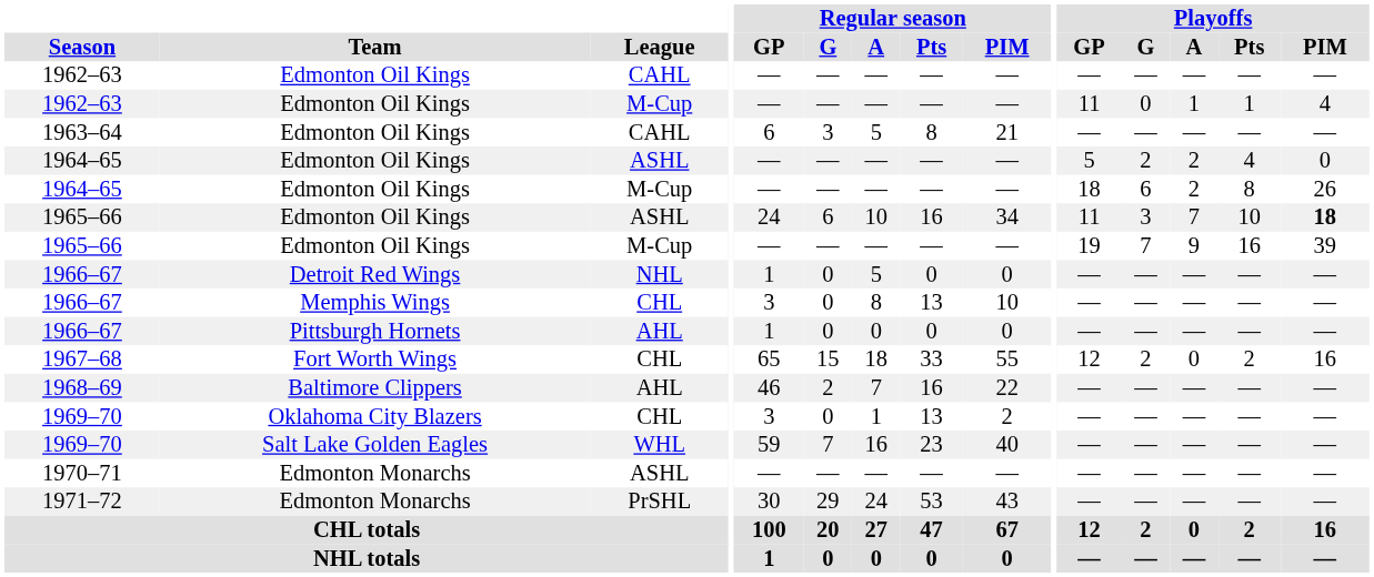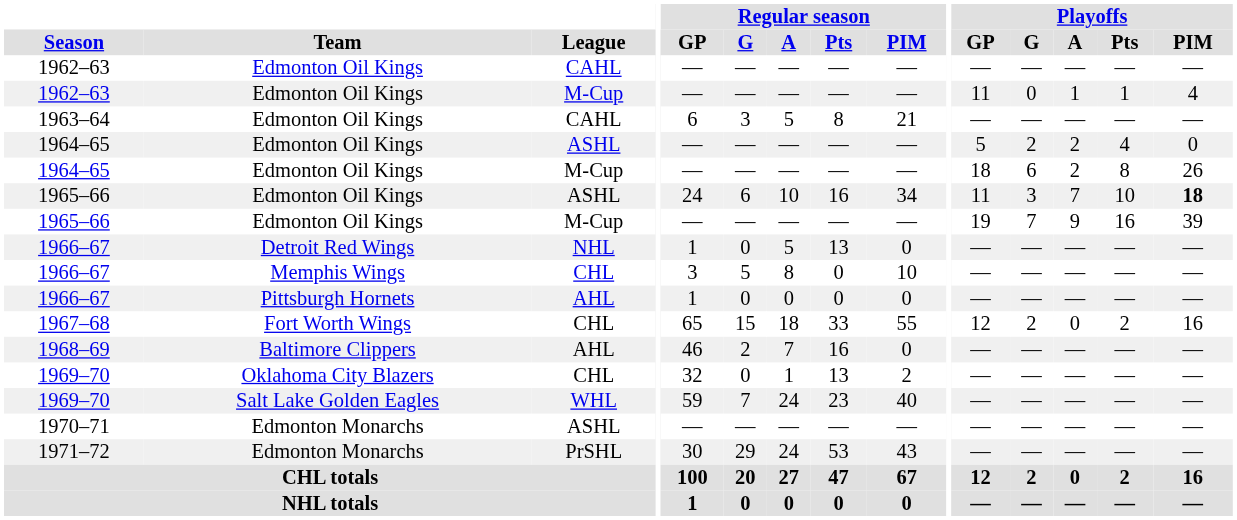1966–67 / NHL | Regular season / Pts: 0 -> 13
1966–67 / CHL | Regular season / G: 0 -> 5
1966–67 / CHL | Regular season / Pts: 13 -> 0
1968–69 | Regular season / PIM: 22 -> 0
1969–70 / CHL | Regular season / GP: 3 -> 32
1969–70 / WHL | Regular season / A: 16 -> 24
